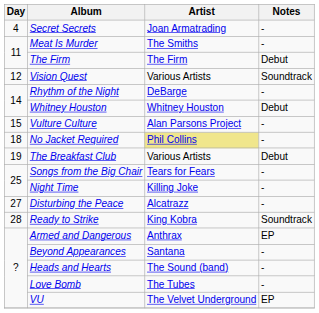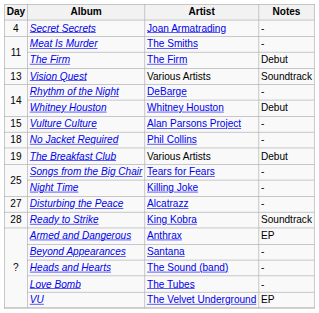Vision Quest | Day: 12 -> 13
No Jacket Required | Artist: khaki background -> no background
